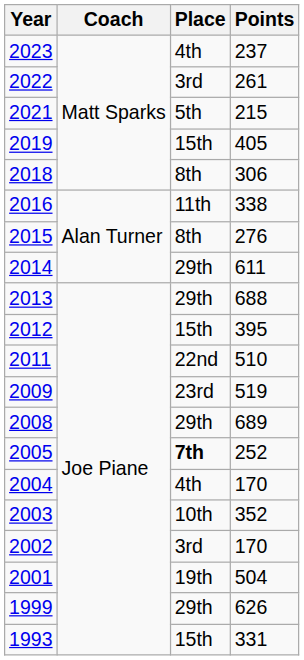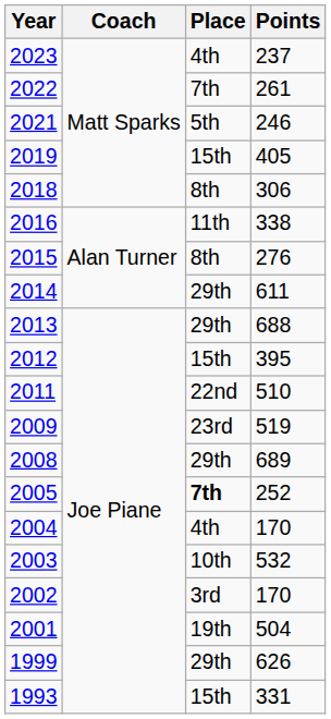2022 | Place: 3rd -> 7th
2021 | Points: 215 -> 246
2003 | Points: 352 -> 532
